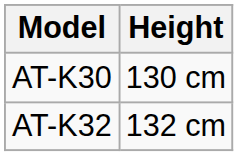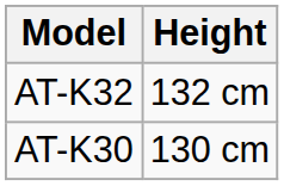rows swapped: AT-K32 <-> AT-K30
